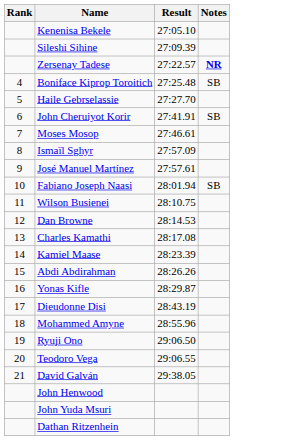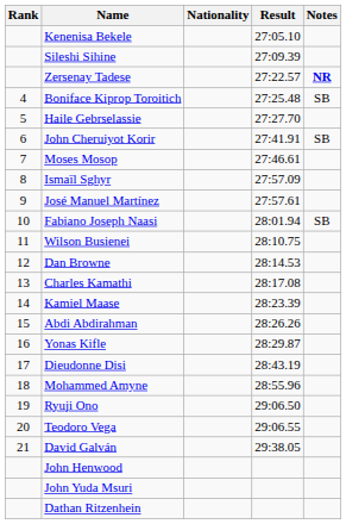+ column: Nationality
